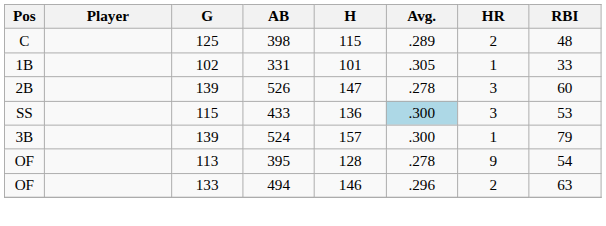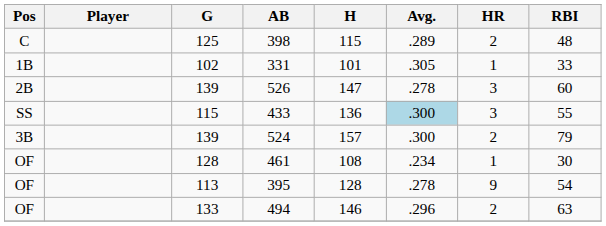433 | RBI: 53 -> 55
524 | HR: 1 -> 2
+ row: OF | 128 | 461 | 108 | .234 | 1 | 30
